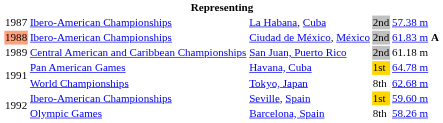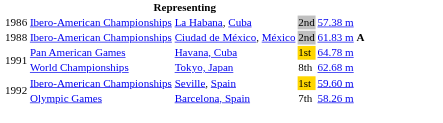La Habana, Cuba | column 1: 1987 -> 1986
Ciudad de México, México | column 1: lightsalmon background -> no background
- row: 1989 | Central American and Caribbean Championships | San Juan, Puerto Rico | 2nd | 61.18 m
Barcelona, Spain | column 4: 8th -> 7th
